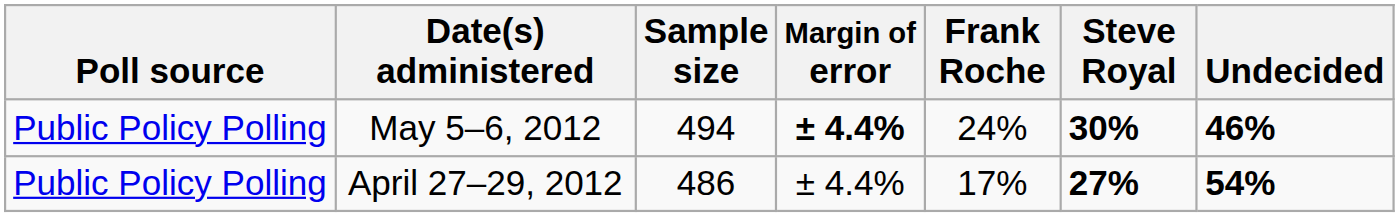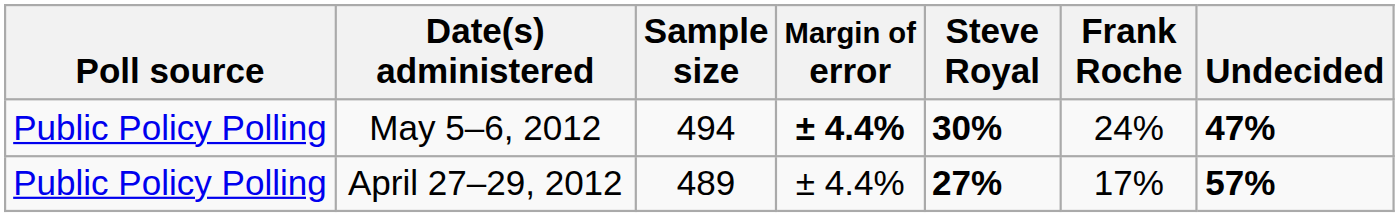columns swapped: Frank Roche <-> Steve Royal
May 5–6, 2012 | Undecided: 46% -> 47%
April 27–29, 2012 | Sample size: 486 -> 489
April 27–29, 2012 | Undecided: 54% -> 57%
